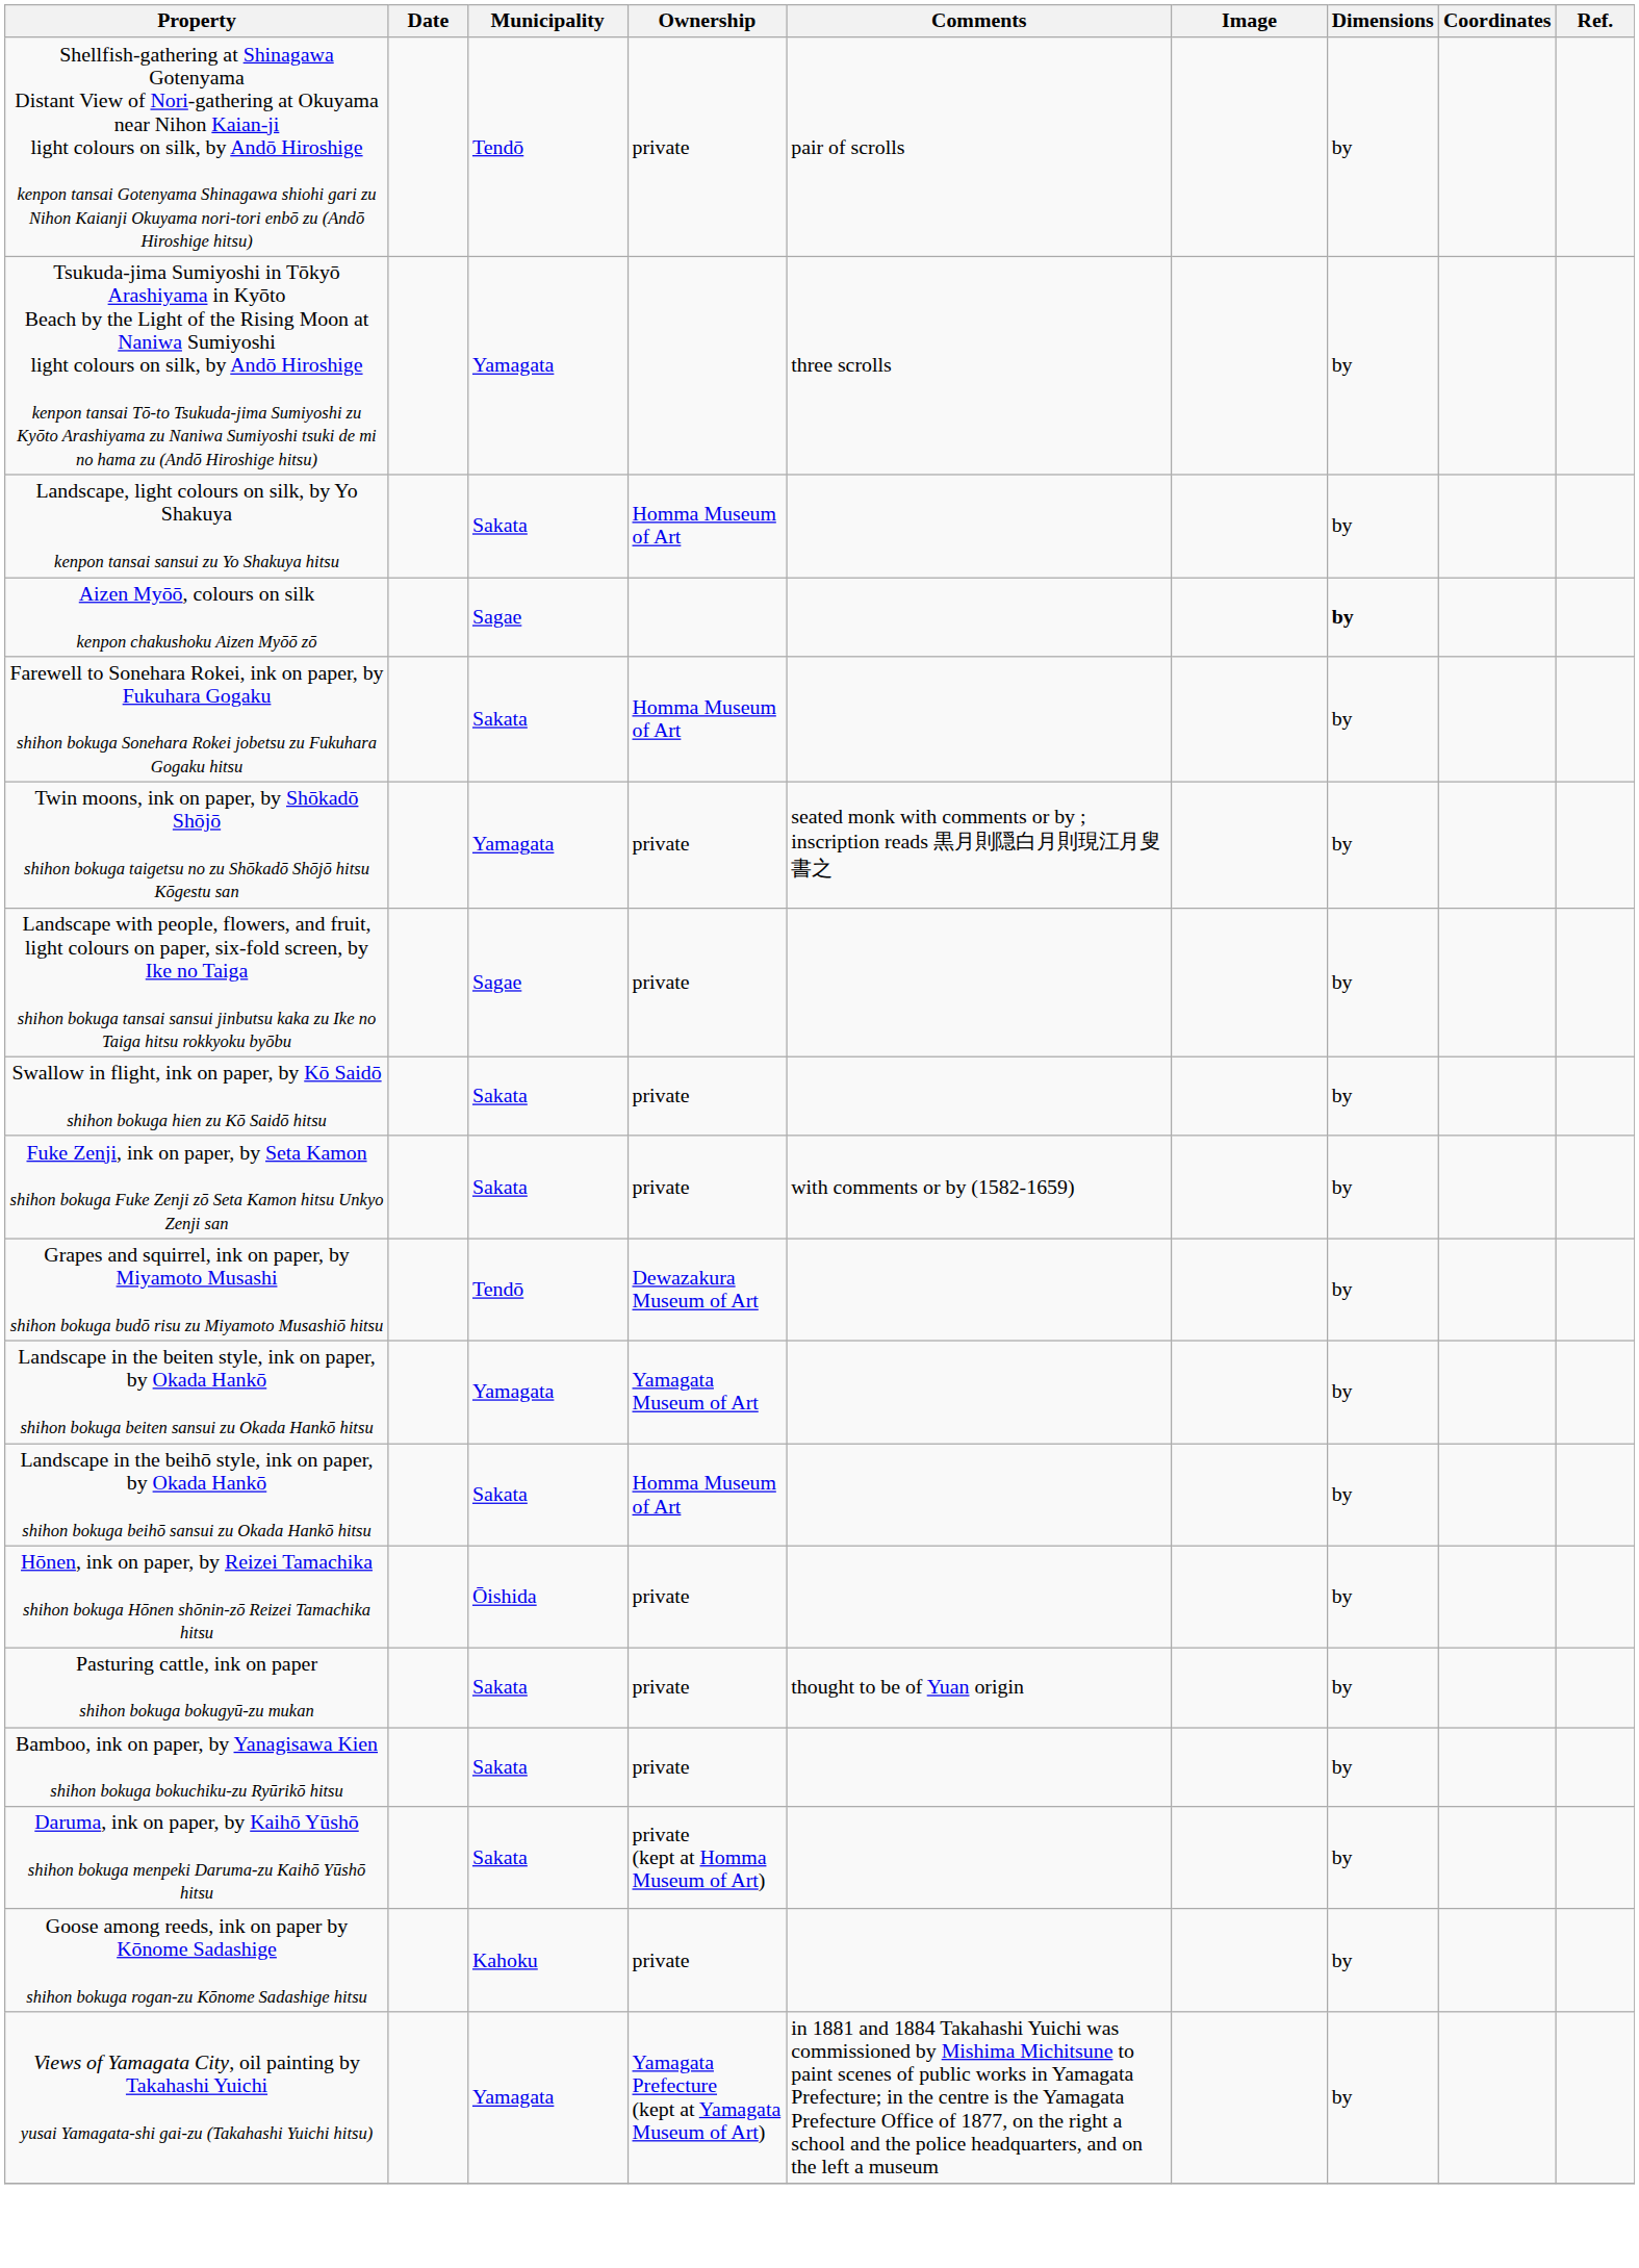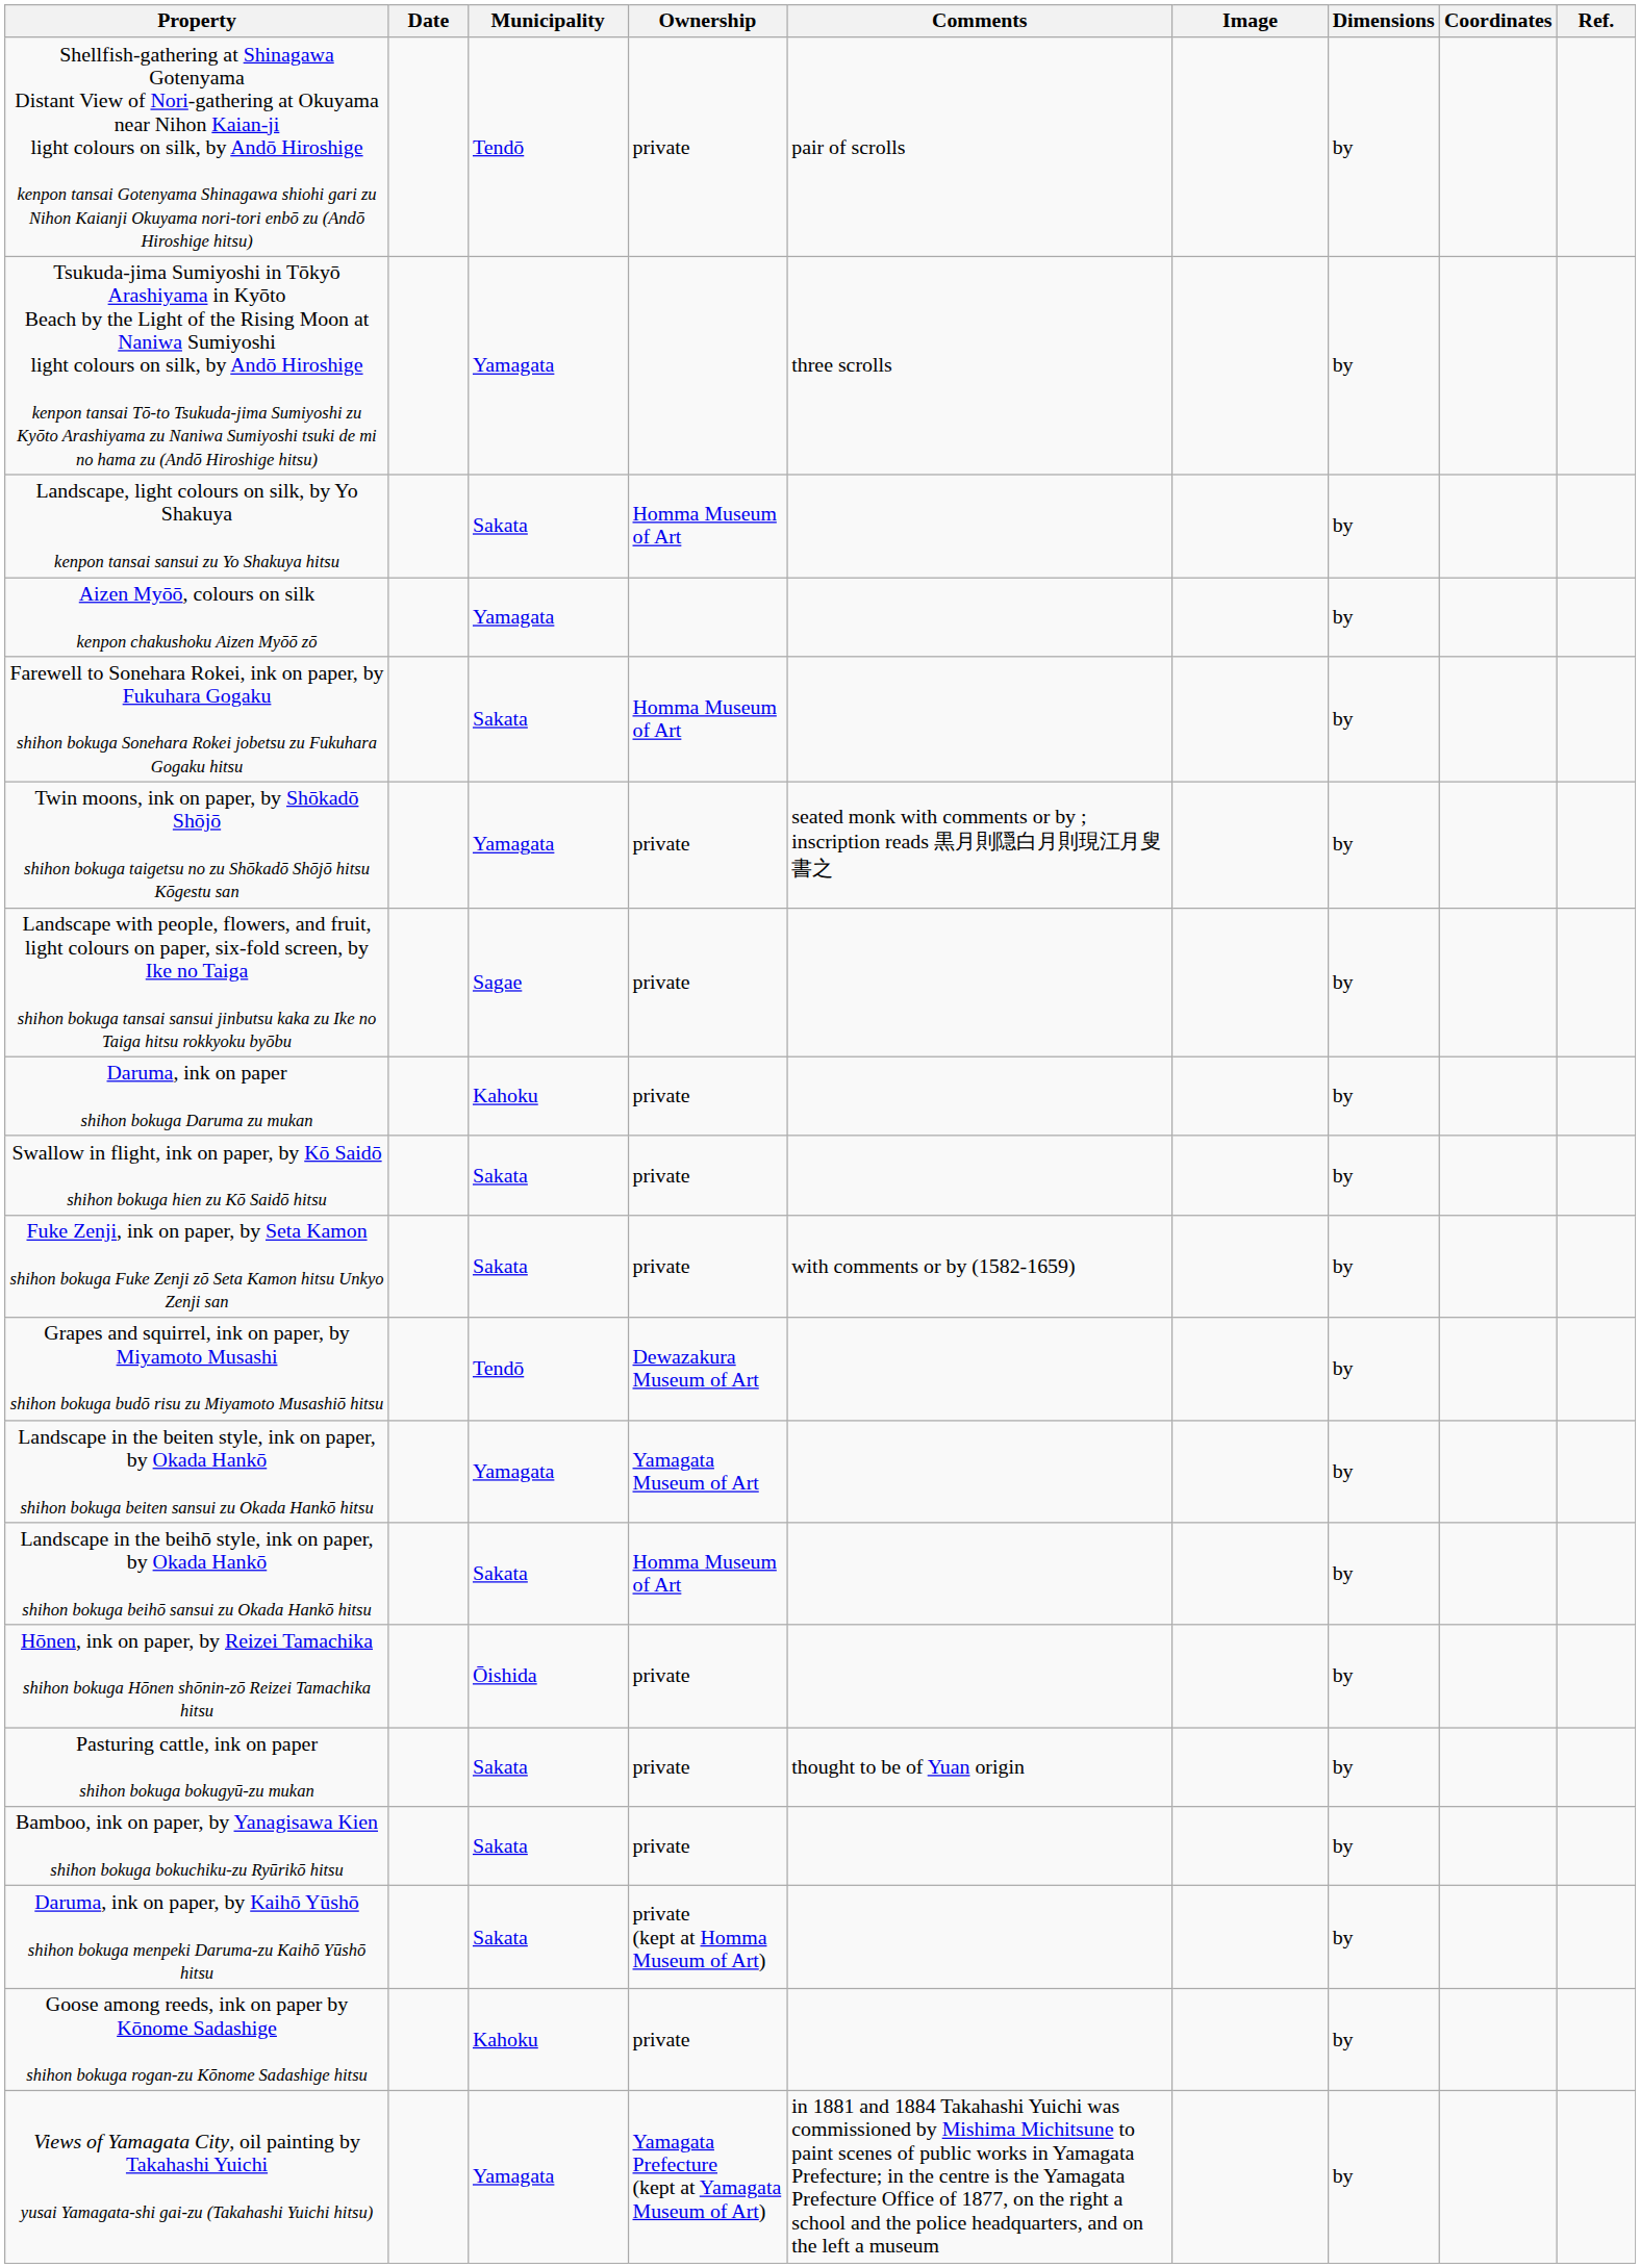Aizen Myōō, colours on silk kenpon chakushoku Aizen Myōō zō | Municipality: Sagae -> Yamagata
Aizen Myōō, colours on silk kenpon chakushoku Aizen Myōō zō | Dimensions: bold -> normal
+ row: Daruma, ink on paper shihon bokuga Daruma zu mukan | Kahoku | private | by
